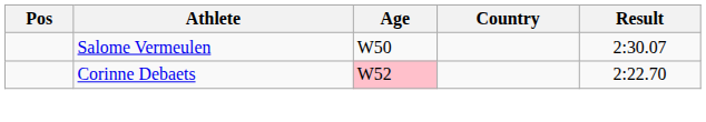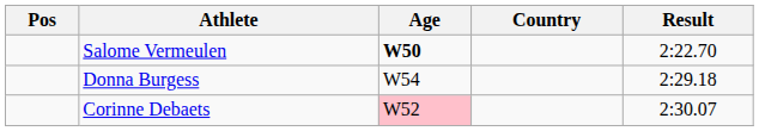Salome Vermeulen | Age: normal -> bold
Salome Vermeulen | Result: 2:30.07 -> 2:22.70
+ row: Donna Burgess | W54 | 2:29.18
Corinne Debaets | Result: 2:22.70 -> 2:30.07
